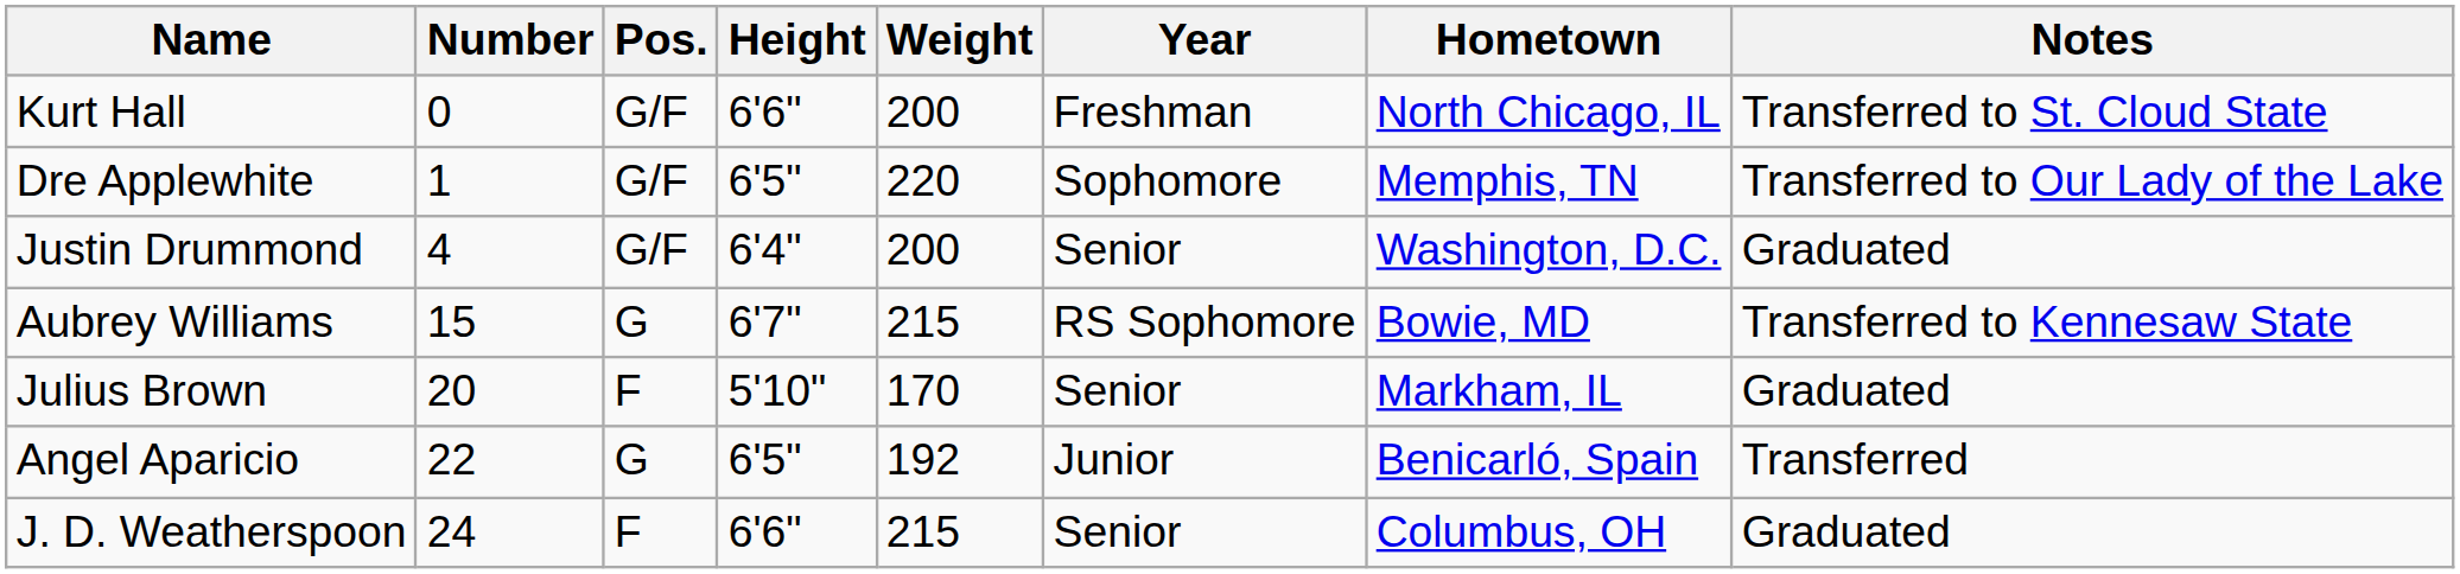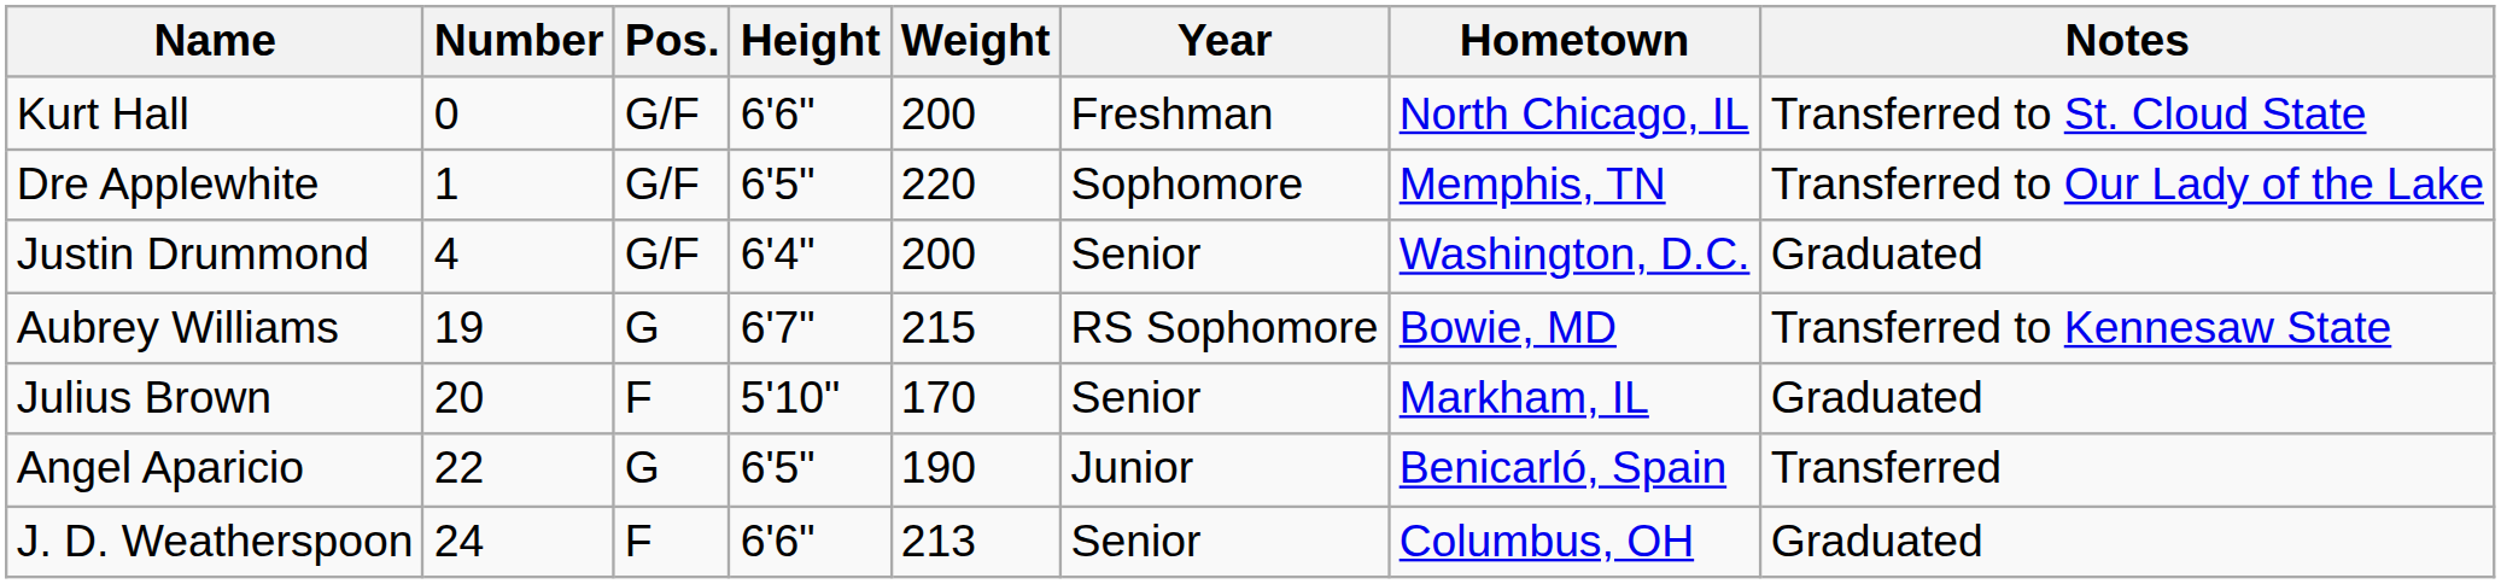Aubrey Williams | Number: 15 -> 19
Angel Aparicio | Weight: 192 -> 190
J. D. Weatherspoon | Weight: 215 -> 213
